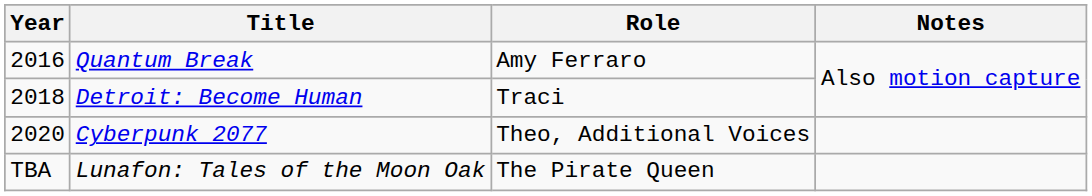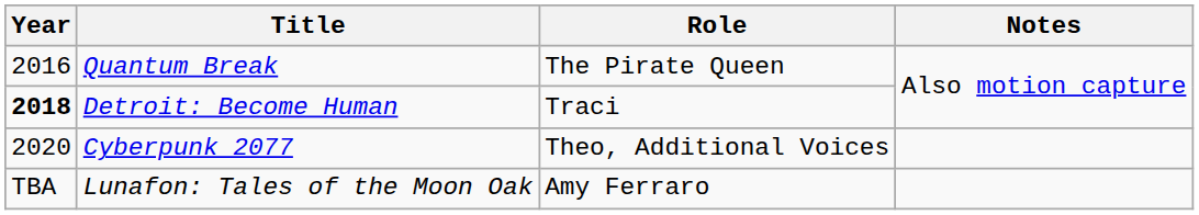Quantum Break | Role: Amy Ferraro -> The Pirate Queen
Detroit: Become Human | Year: normal -> bold
Lunafon: Tales of the Moon Oak | Role: The Pirate Queen -> Amy Ferraro
